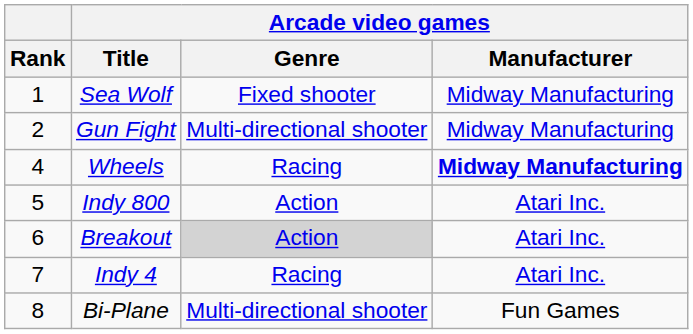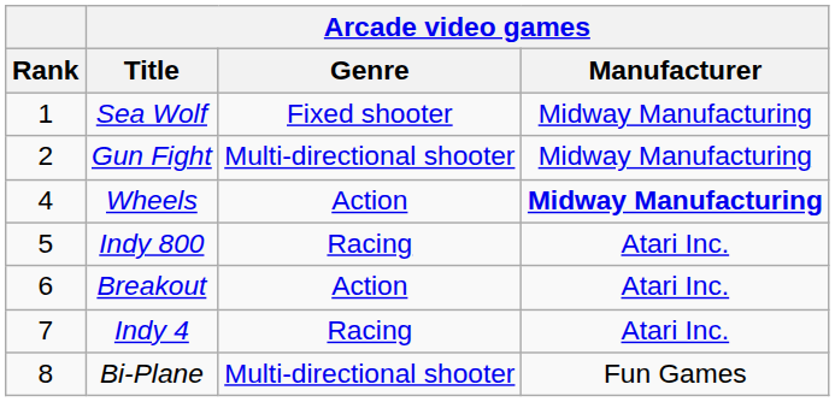Wheels | Arcade video games / Genre: Racing -> Action
Indy 800 | Arcade video games / Genre: Action -> Racing
Breakout | Arcade video games / Genre: lightgrey background -> no background
